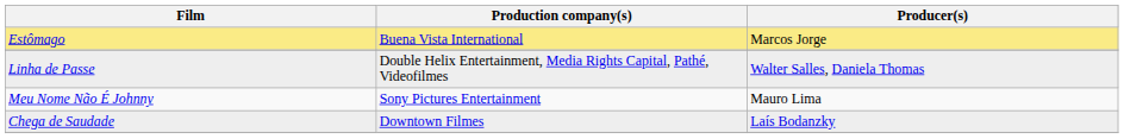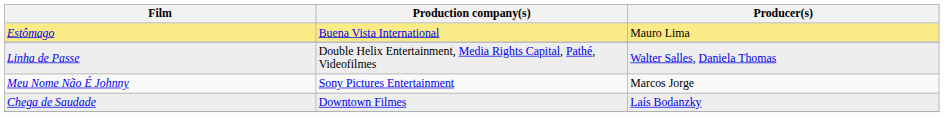Estômago | Producer(s): Marcos Jorge -> Mauro Lima
Meu Nome Não É Johnny | Producer(s): Mauro Lima -> Marcos Jorge
